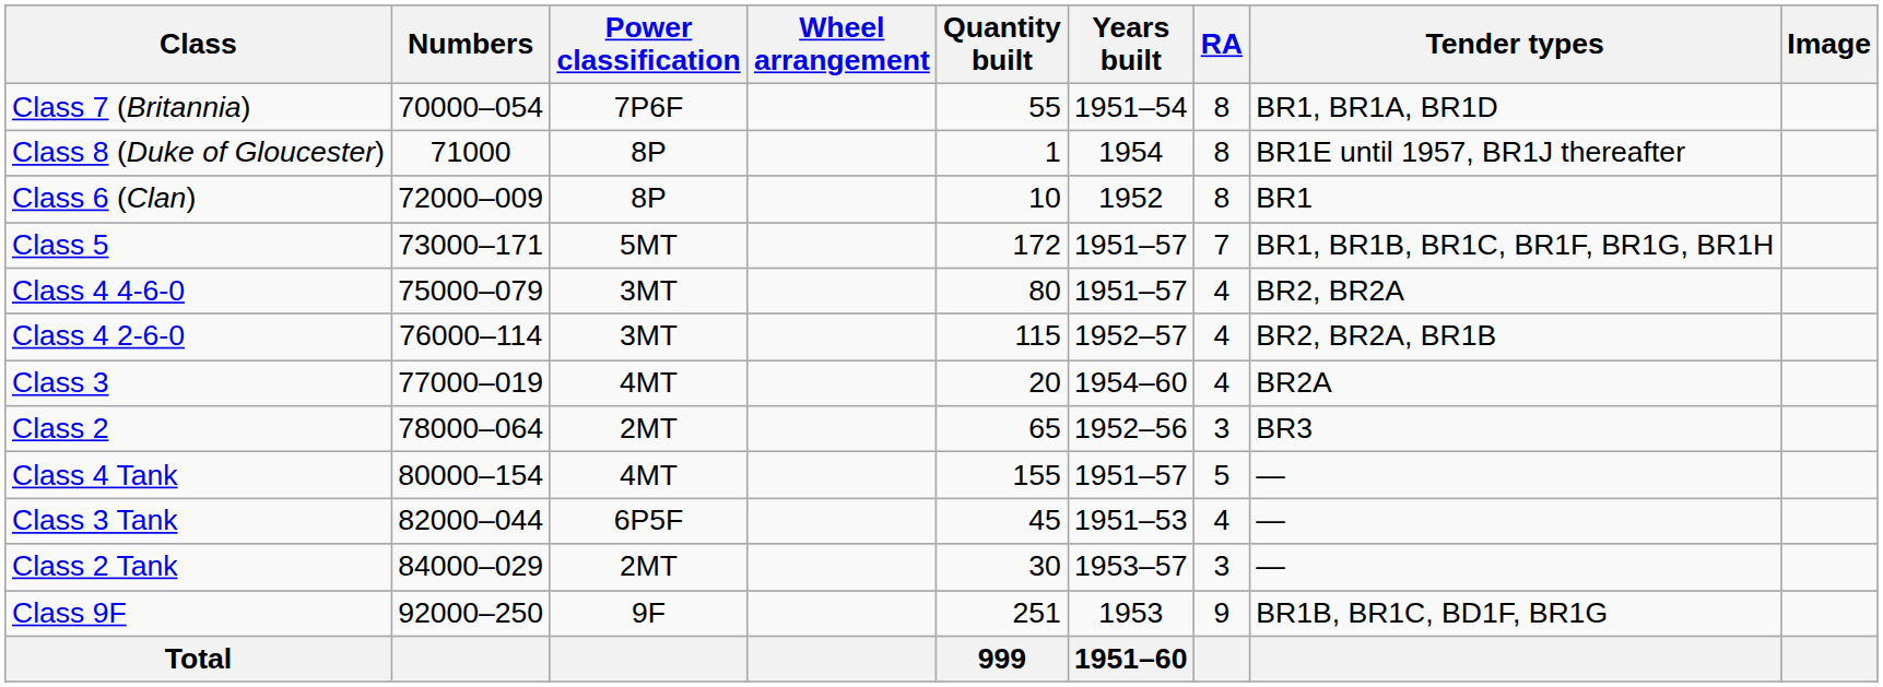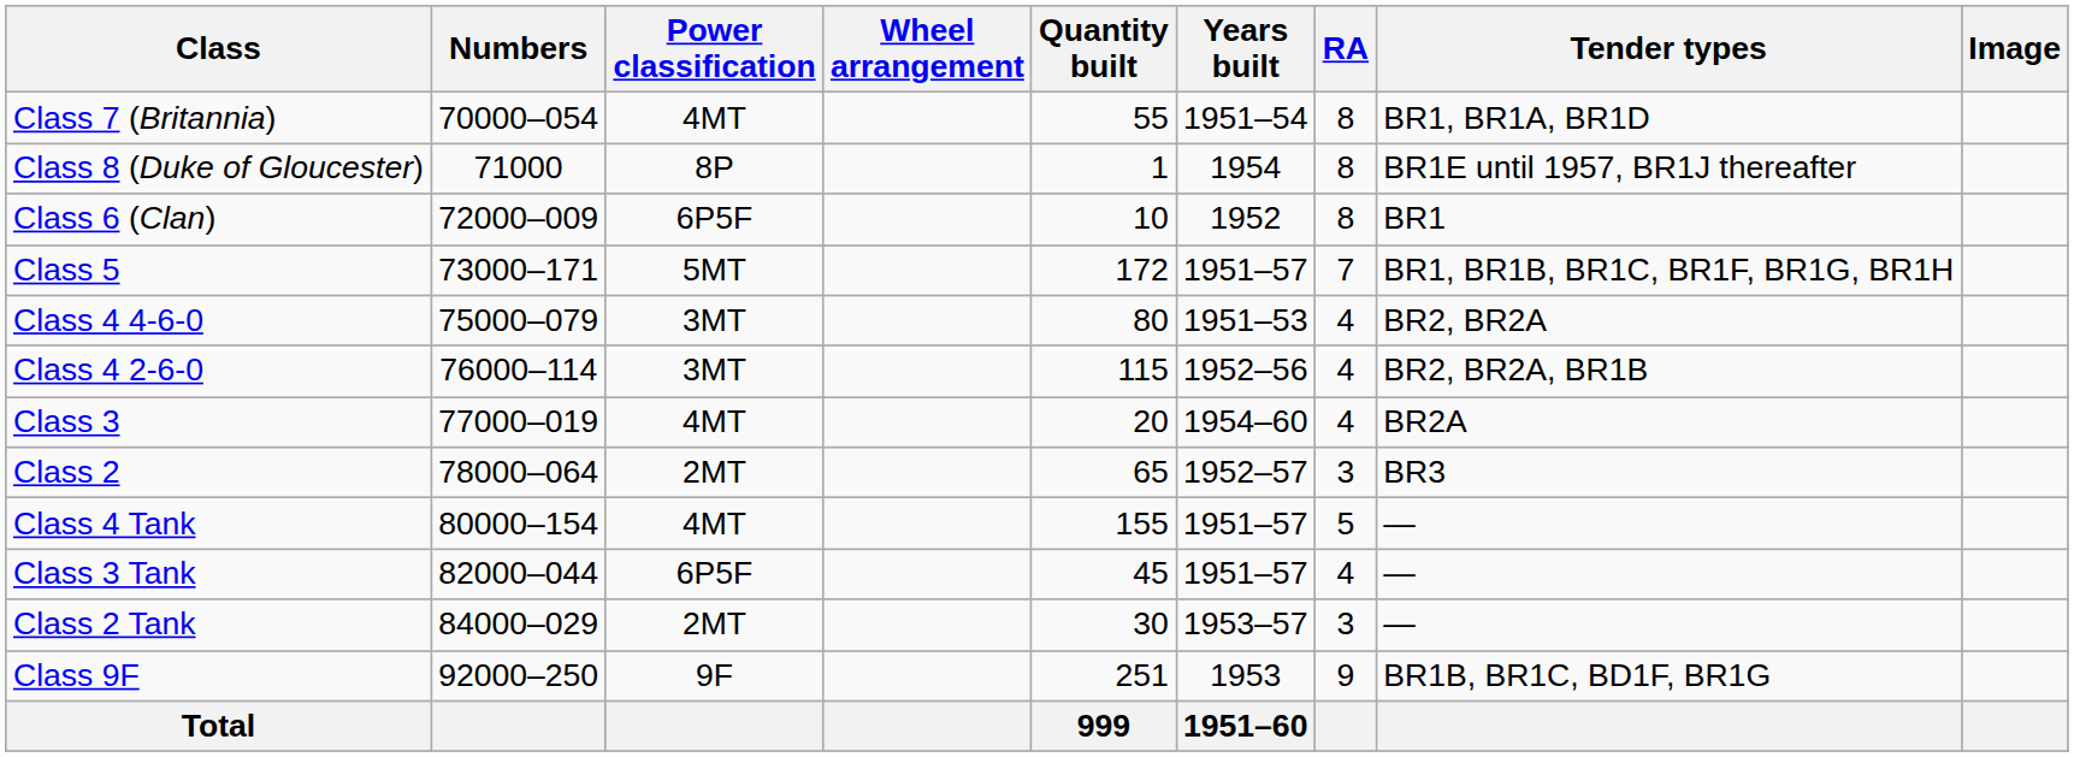Class 7 (Britannia) | Power classification: 7P6F -> 4MT
Class 6 (Clan) | Power classification: 8P -> 6P5F
Class 4 4-6-0 | Years built: 1951–57 -> 1951–53
Class 4 2-6-0 | Years built: 1952–57 -> 1952–56
Class 2 | Years built: 1952–56 -> 1952–57
Class 3 Tank | Years built: 1951–53 -> 1951–57
